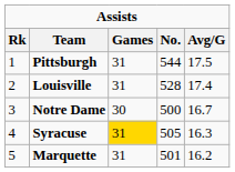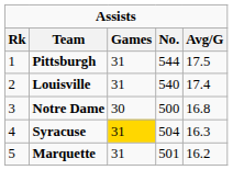Louisville | No.: 528 -> 540
Notre Dame | Avg/G: 16.7 -> 16.8
Syracuse | No.: 505 -> 504
